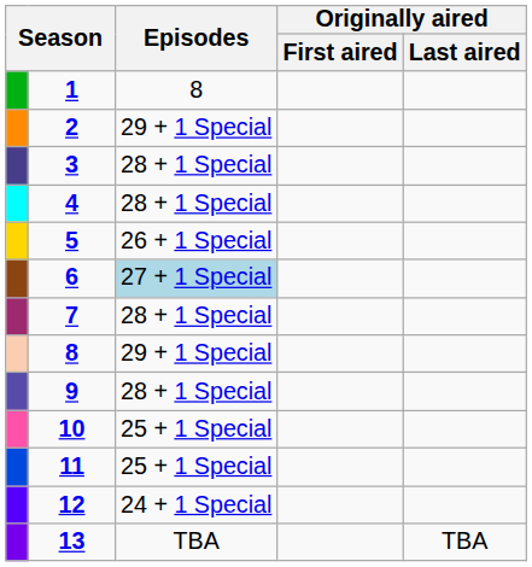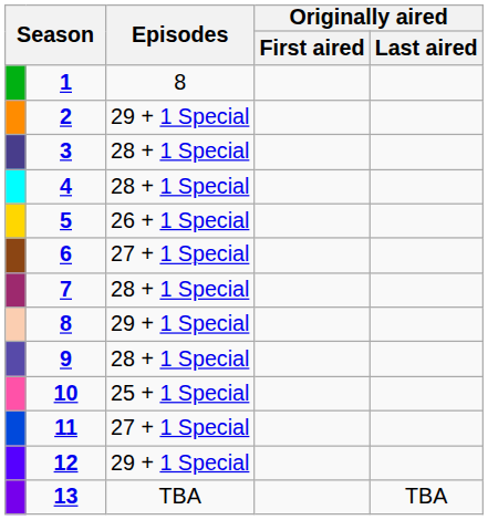6 | Episodes: lightblue background -> no background
11 | Episodes: 25 + 1 Special -> 27 + 1 Special
12 | Episodes: 24 + 1 Special -> 29 + 1 Special
